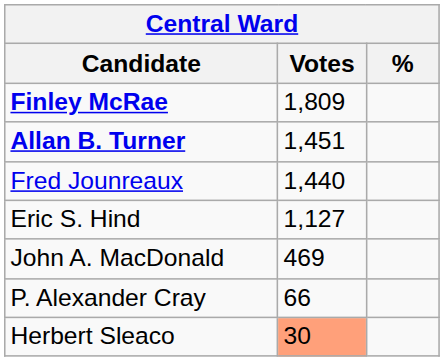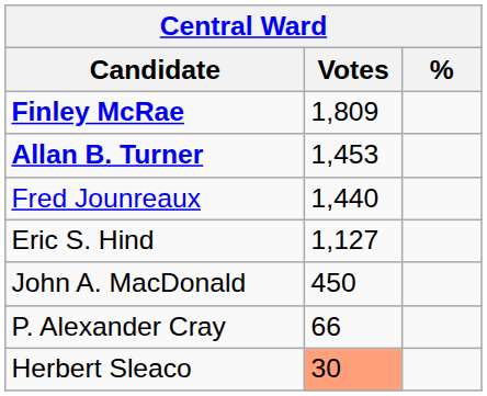Allan B. Turner | Votes: 1,451 -> 1,453
John A. MacDonald | Votes: 469 -> 450
